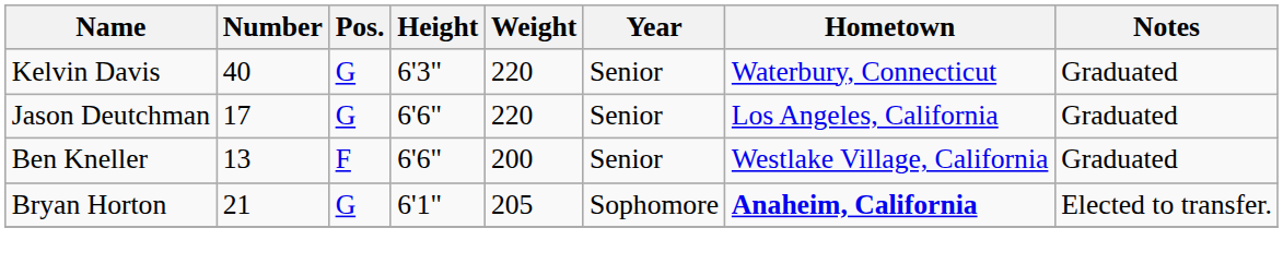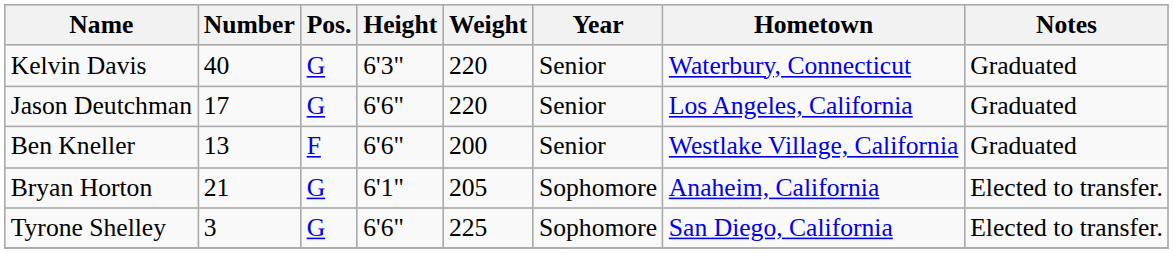Bryan Horton | Hometown: bold -> normal
+ row: Tyrone Shelley | 3 | G | 6'6" | 225 | Sophomore | San Diego, California | Elected to transfer.
